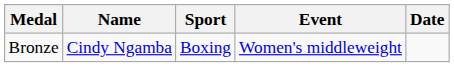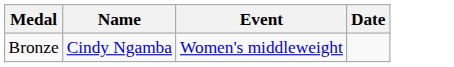- column: Sport | Boxing
